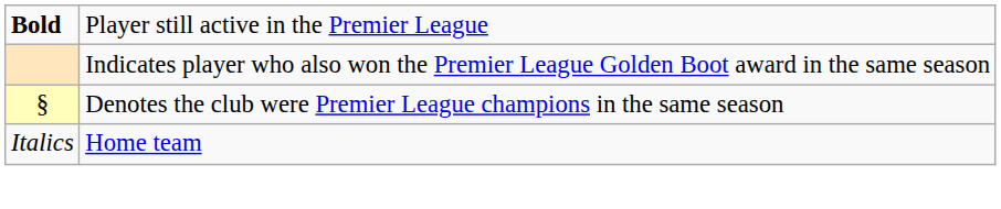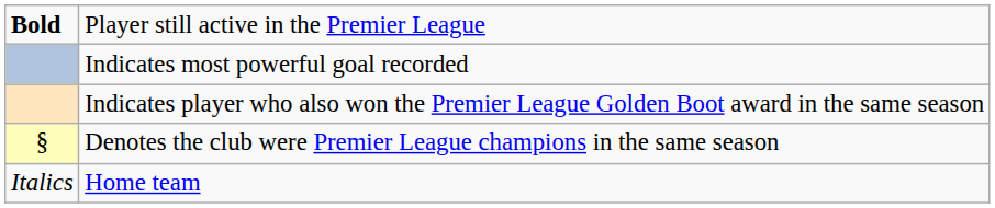+ row: Indicates most powerful goal recorded
